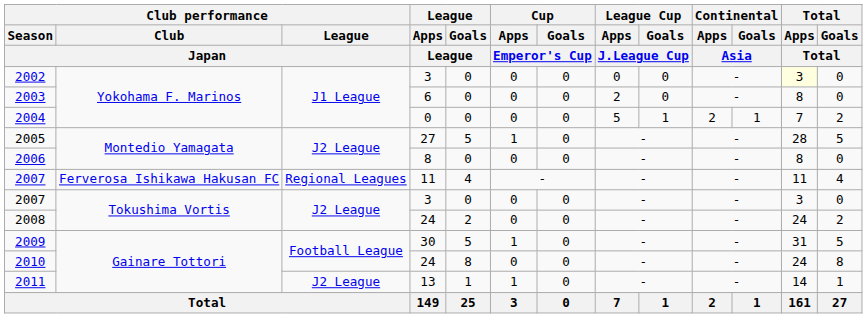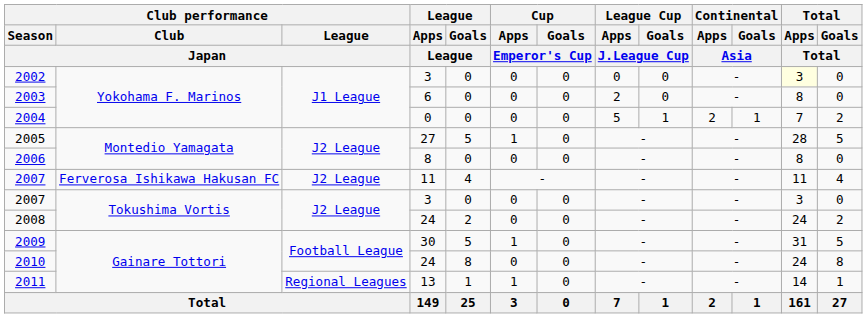2007 / 11 | Club performance / League / Japan: Regional Leagues -> J2 League
2011 | Club performance / League / Japan: J2 League -> Regional Leagues
